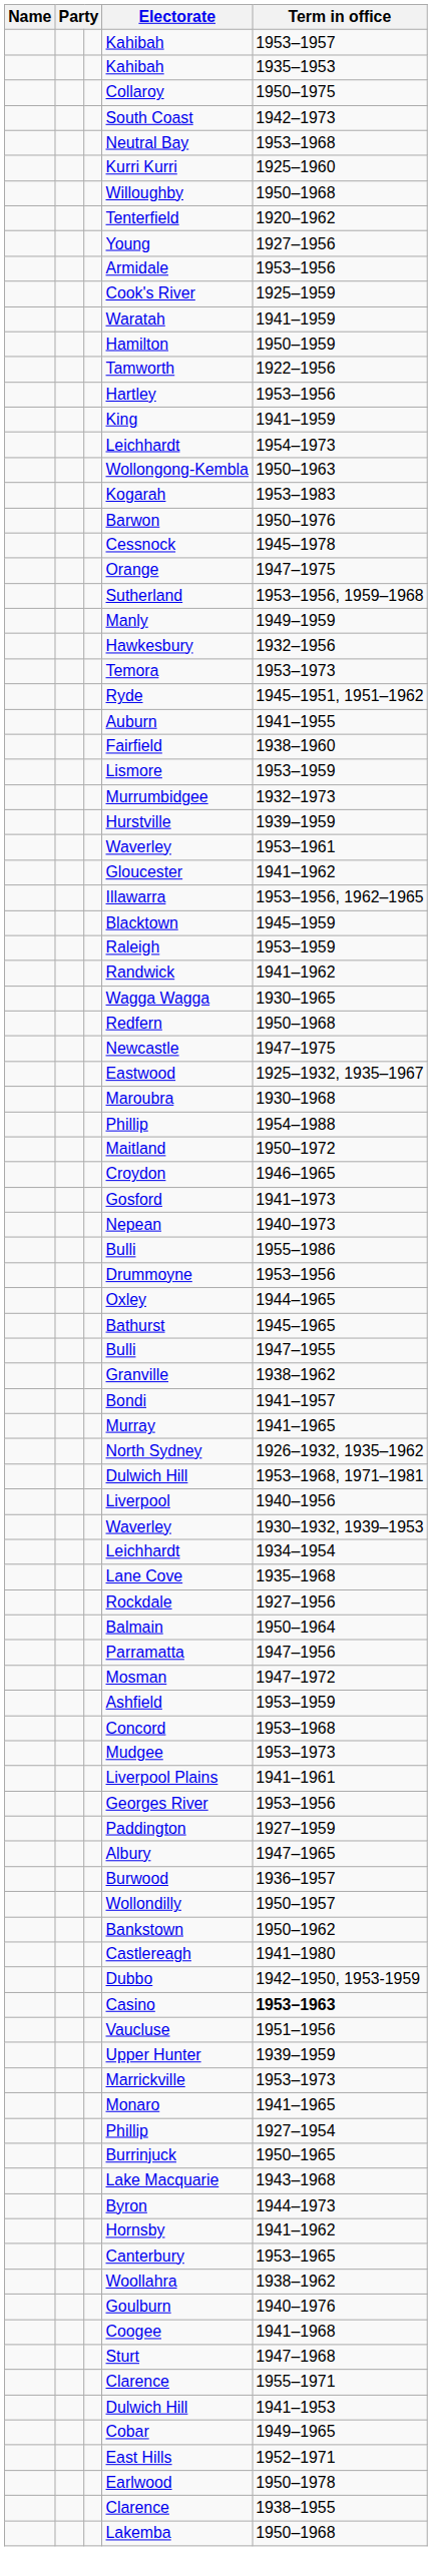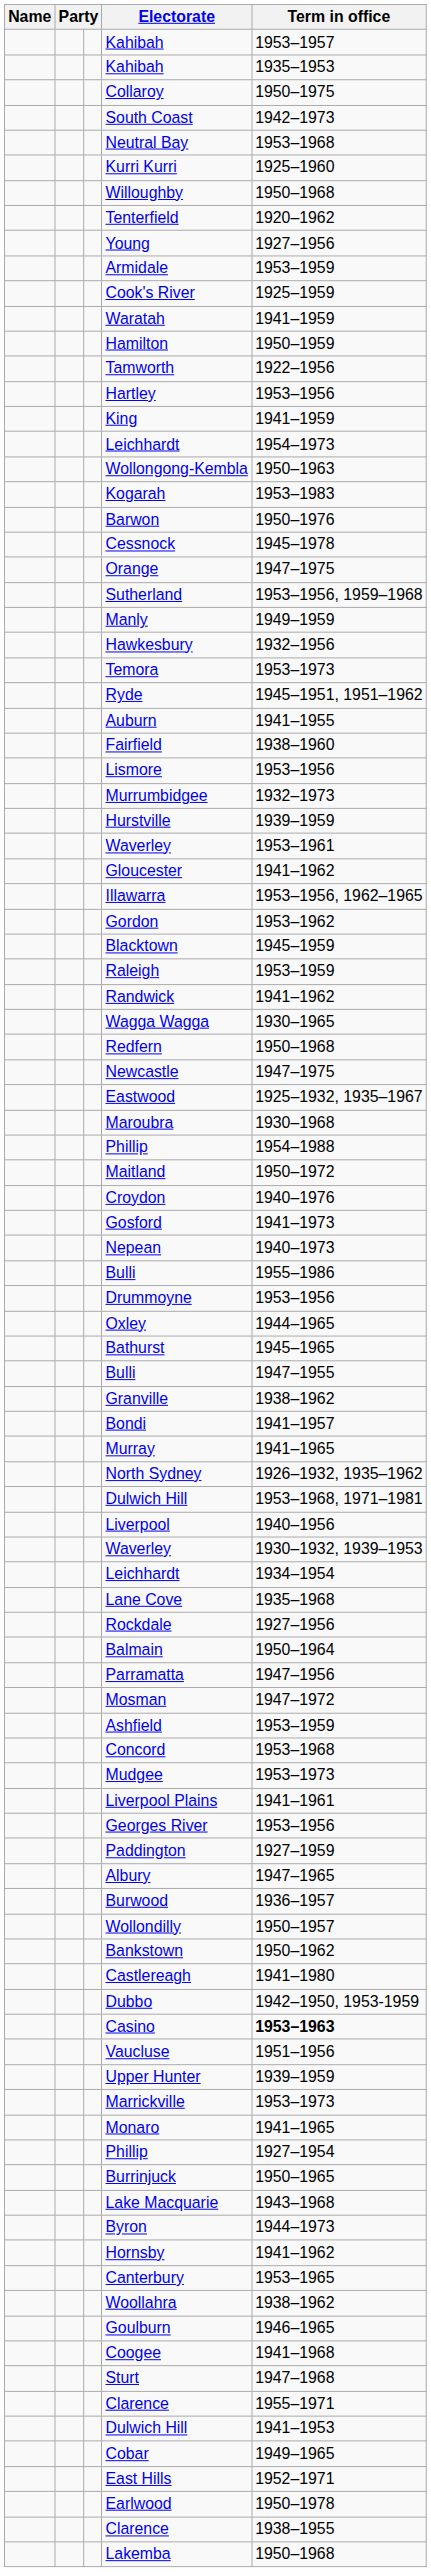Armidale | Term in office: 1953–1956 -> 1953–1959
Lismore | Term in office: 1953–1959 -> 1953–1956
+ row: Gordon | 1953–1962
Croydon | Term in office: 1946–1965 -> 1940–1976
Goulburn | Term in office: 1940–1976 -> 1946–1965
